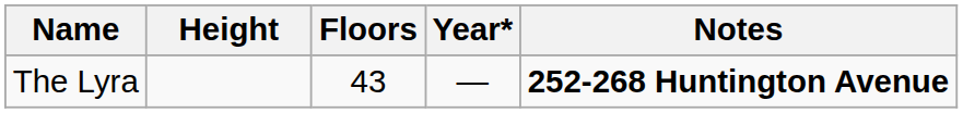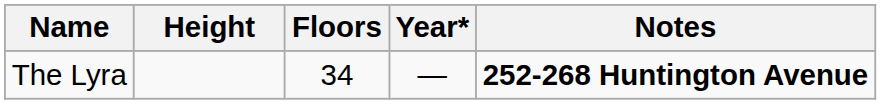The Lyra | Floors: 43 -> 34
